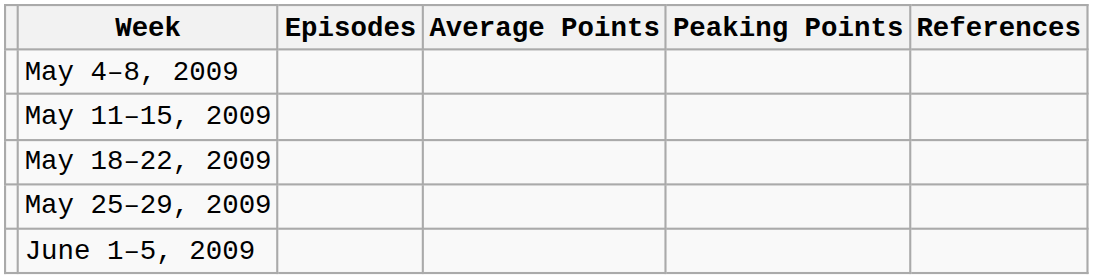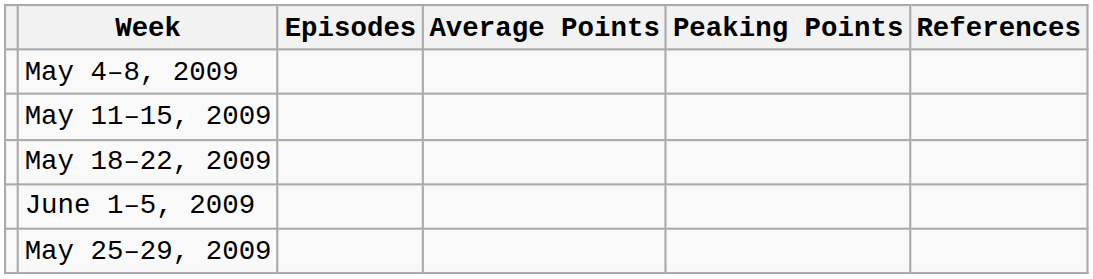rows swapped: May 25–29, 2009 <-> June 1–5, 2009
